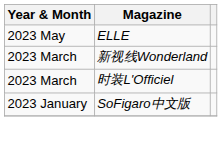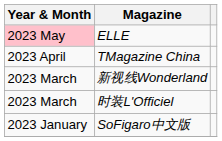ELLE | Year & Month: no background -> pink background
+ row: 2023 April | TMagazine China
